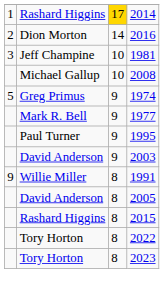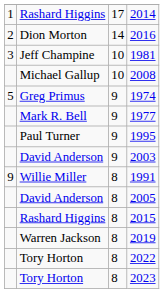2014 | column 3: gold background -> no background
+ row: Warren Jackson | 8 | 2019
